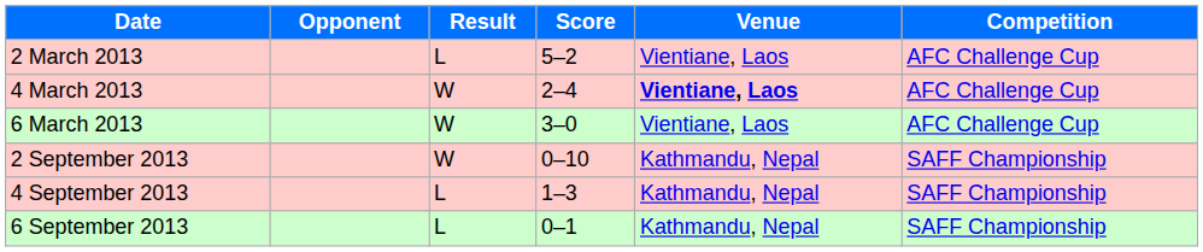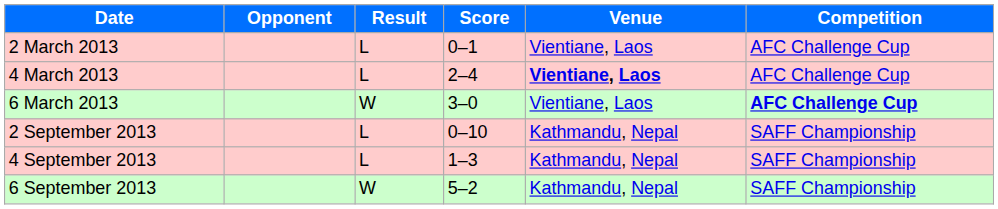2 March 2013 | Score: 5–2 -> 0–1
4 March 2013 | Result: W -> L
6 March 2013 | Competition: normal -> bold
2 September 2013 | Result: W -> L
6 September 2013 | Result: L -> W
6 September 2013 | Score: 0–1 -> 5–2
